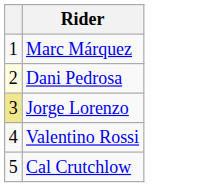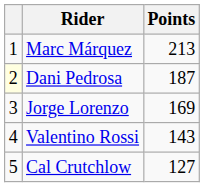+ column: Points | 213 | 187 | 169 | 143 | 127
Jorge Lorenzo | column 1: khaki background -> no background
